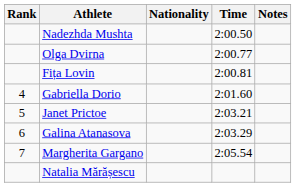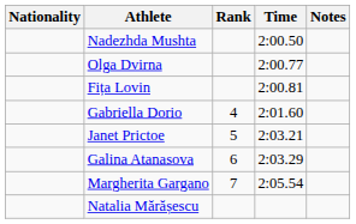columns swapped: Rank <-> Nationality
